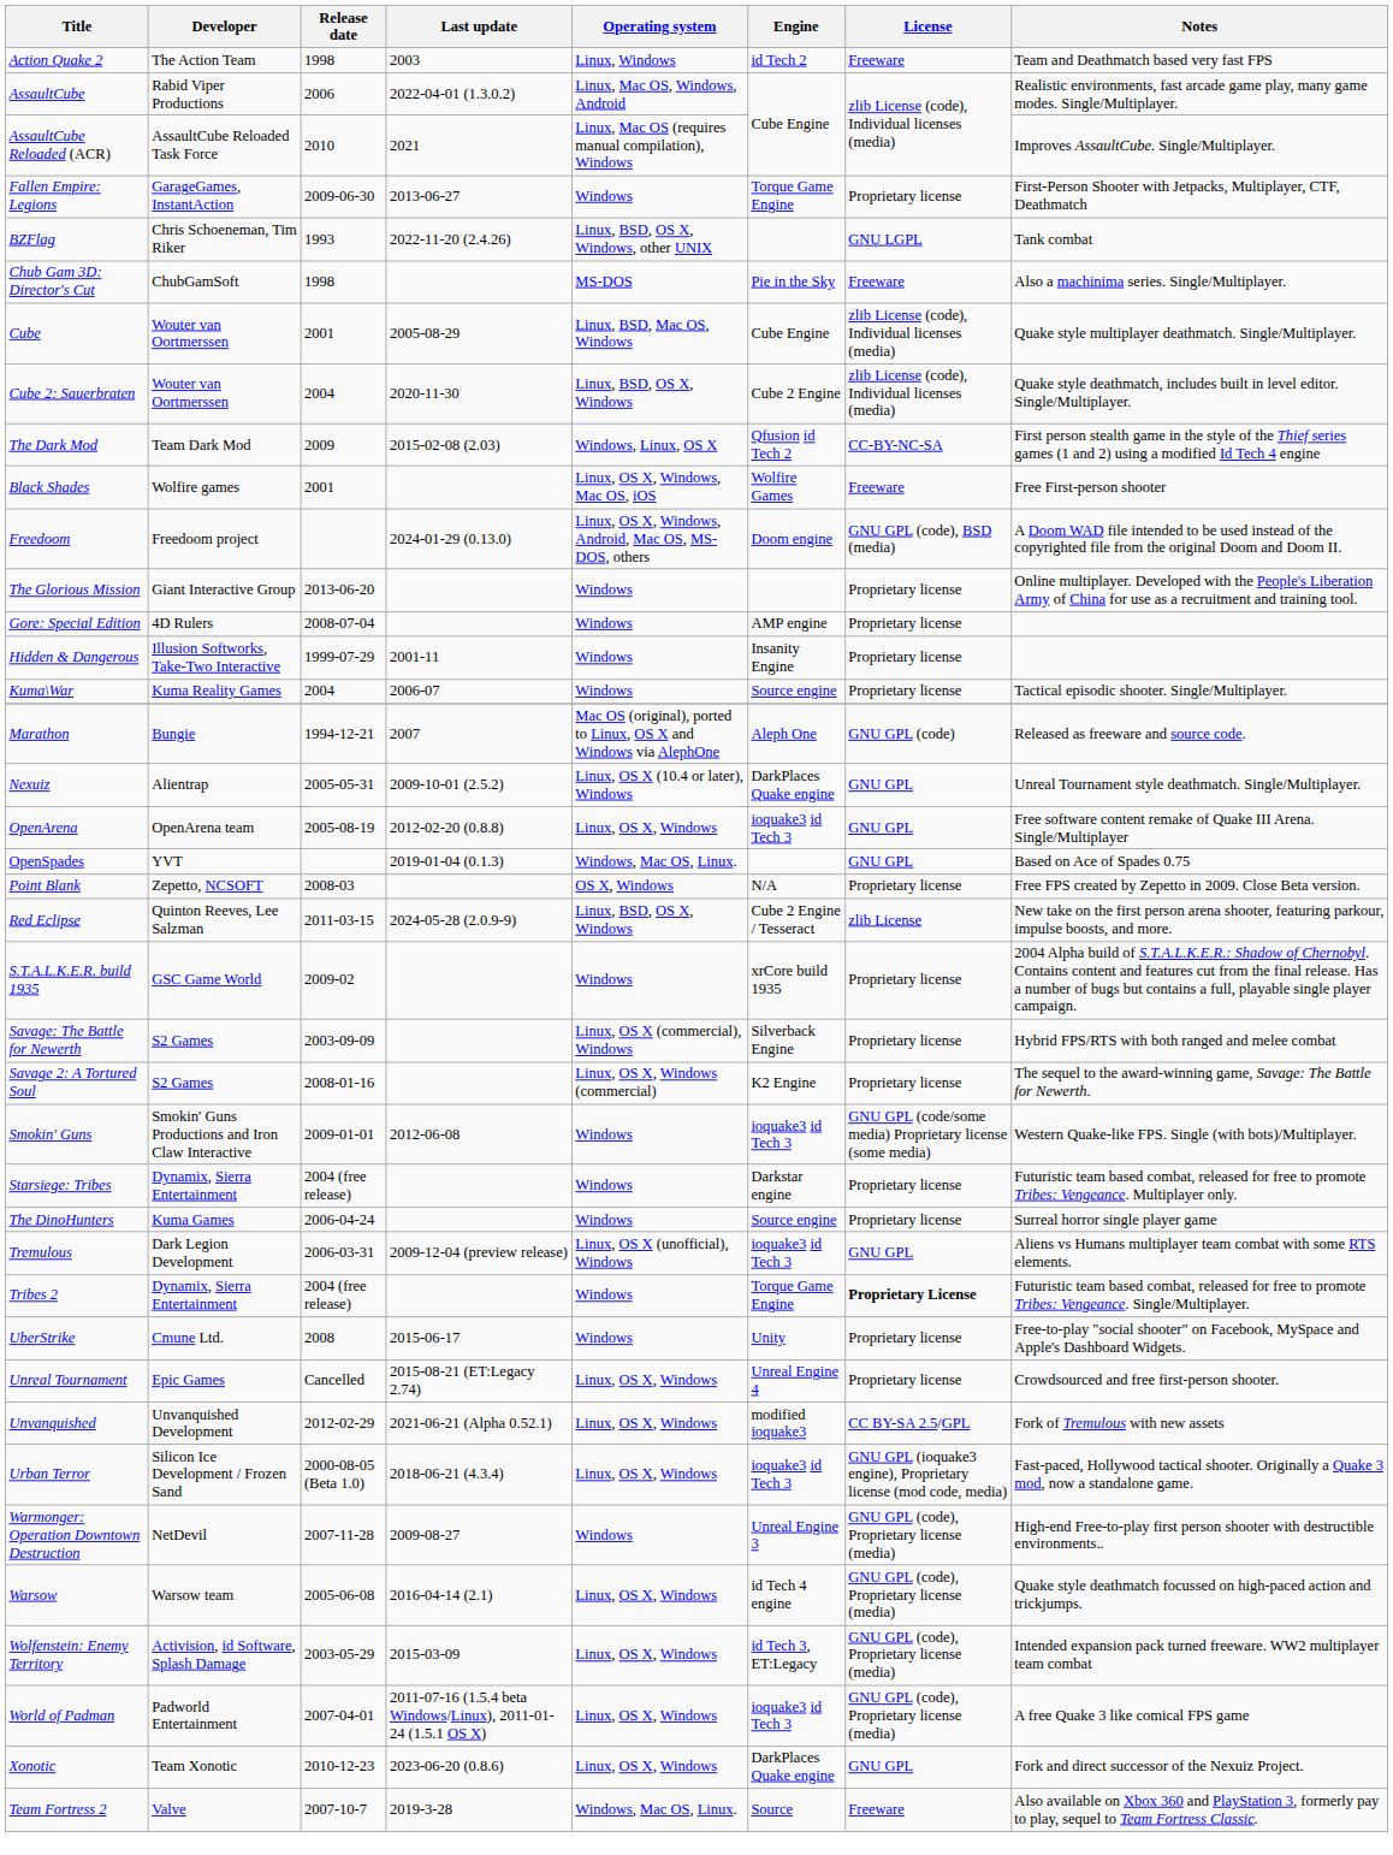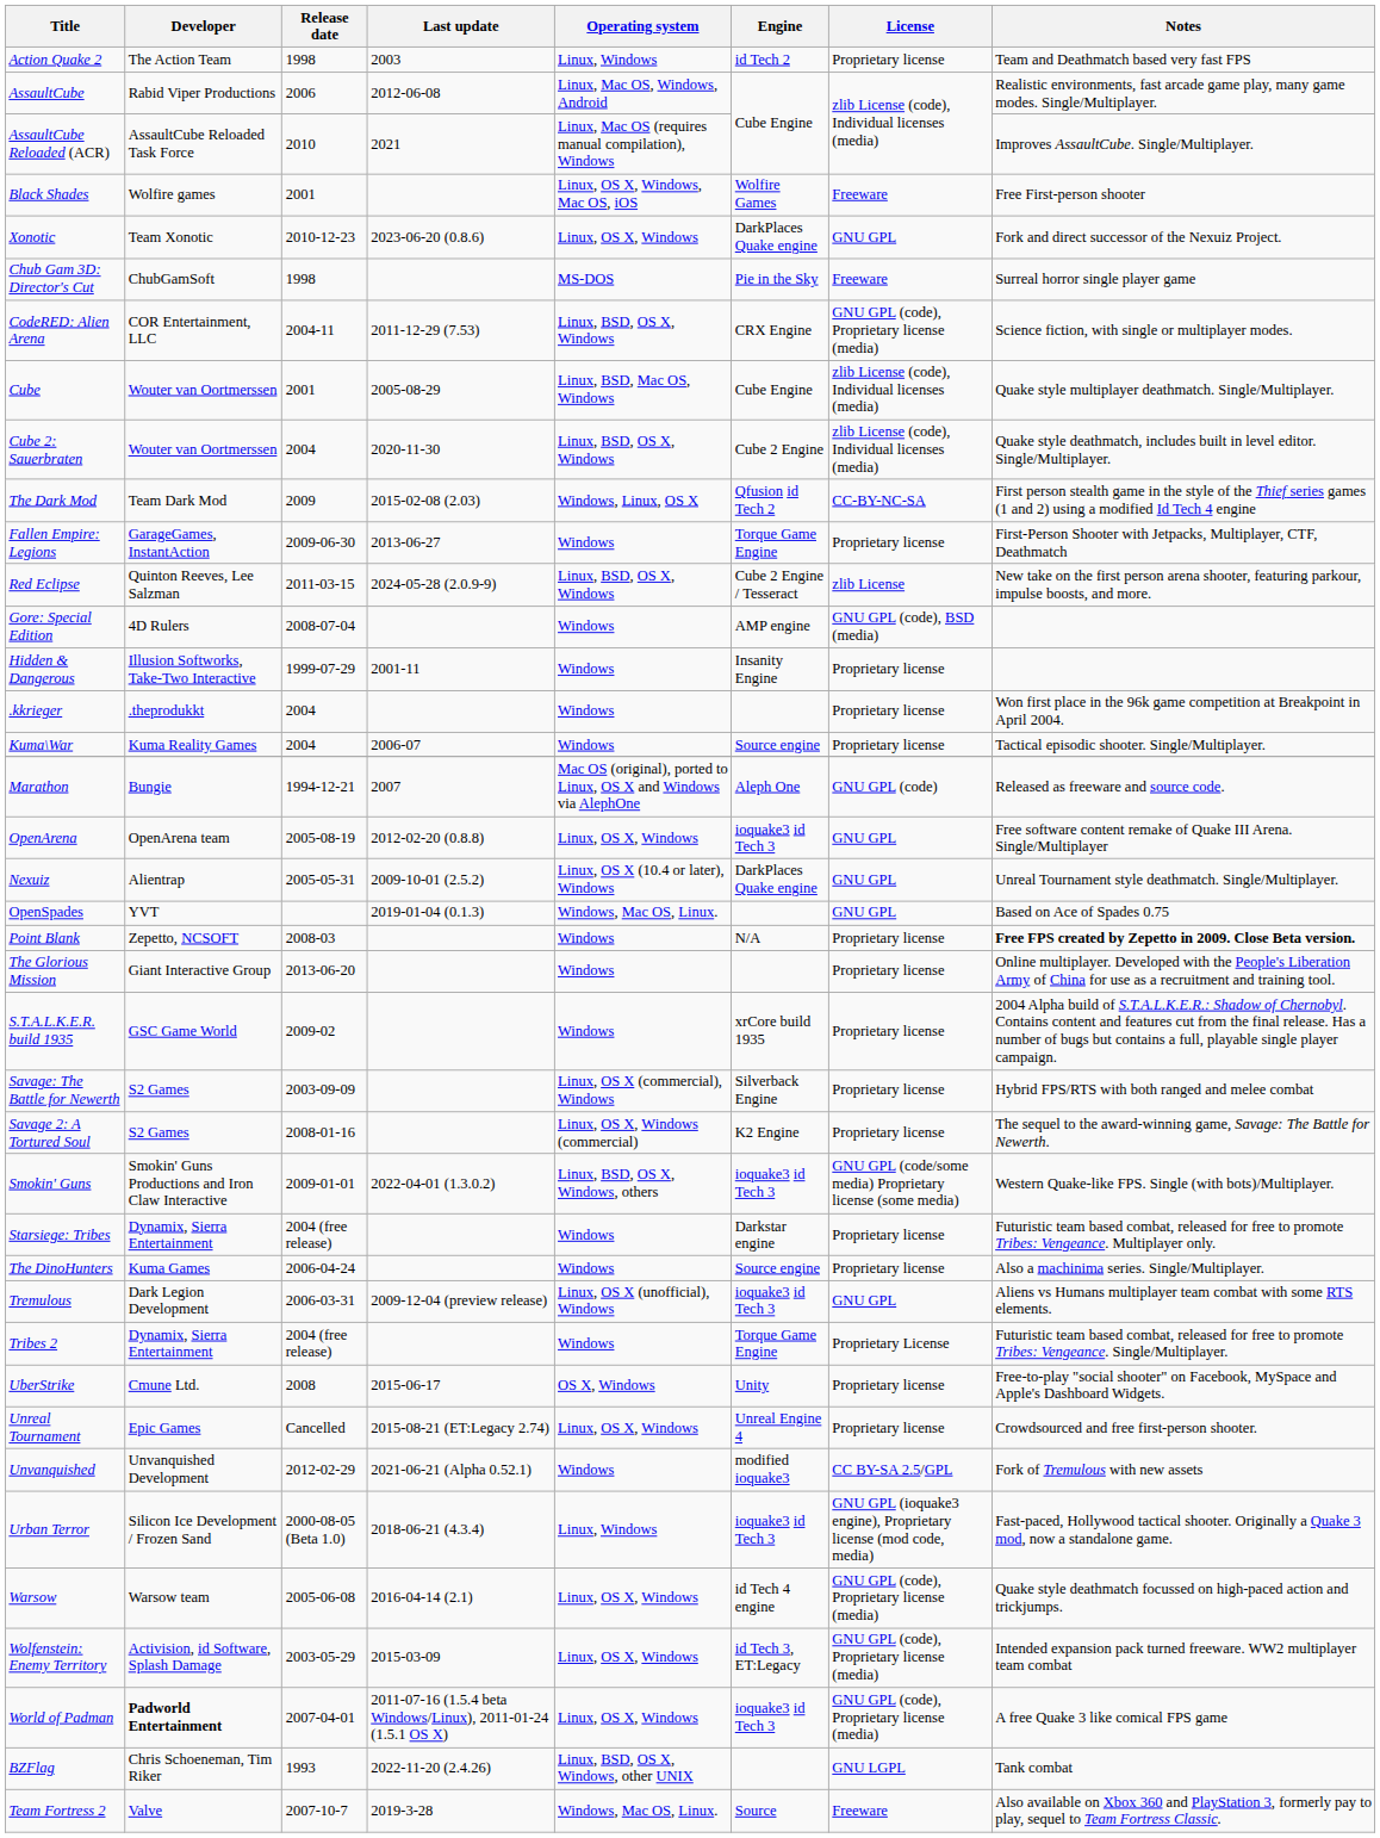Action Quake 2 | License: Freeware -> Proprietary license
AssaultCube | Last update: 2022-04-01 (1.3.0.2) -> 2012-06-08
rows swapped: Black Shades <-> Fallen Empire: Legions
rows swapped: BZFlag <-> Xonotic
Chub Gam 3D: Director's Cut | Notes: Also a machinima series. Single/Multiplayer. -> Surreal horror single player game
+ row: CodeRED: Alien Arena | COR Entertainment, LLC | 2004-11 | 2011-12-29 (7.53) | Linux, BSD, OS X, Windows | CRX Engine | GNU GPL (code), Proprietary license (media) | Science fiction, with single or multiplayer modes.
- row: Freedoom | Freedoom project | 2024-01-29 (0.13.0) | Linux, OS X, Windows, Android, Mac OS, MS-DOS, others | Doom engine | GNU GPL (code), BSD (media) | A Doom WAD file intended to be used instead of the copyrighted file from the original Doom and Doom II.
rows swapped: The Glorious Mission <-> Red Eclipse
Gore: Special Edition | License: Proprietary license -> GNU GPL (code), BSD (media)
+ row: .kkrieger | .theprodukkt | 2004 | Windows | Proprietary license | Won first place in the 96k game competition at Breakpoint in April 2004.
rows swapped: Nexuiz <-> OpenArena
Point Blank | Operating system: OS X, Windows -> Windows
Point Blank | Notes: normal -> bold
Smokin' Guns | Last update: 2012-06-08 -> 2022-04-01 (1.3.0.2)
Smokin' Guns | Operating system: Windows -> Linux, BSD, OS X, Windows, others
The DinoHunters | Notes: Surreal horror single player game -> Also a machinima series. Single/Multiplayer.
Tribes 2 | License: bold -> normal
UberStrike | Operating system: Windows -> OS X, Windows
Unvanquished | Operating system: Linux, OS X, Windows -> Windows
Urban Terror | Operating system: Linux, OS X, Windows -> Linux, Windows
- row: Warmonger: Operation Downtown Destruction | NetDevil | 2007-11-28 | 2009-08-27 | Windows | Unreal Engine 3 | GNU GPL (code), Proprietary license (media) | High-end Free-to-play first person shooter with destructible environments..
World of Padman | Developer: normal -> bold
